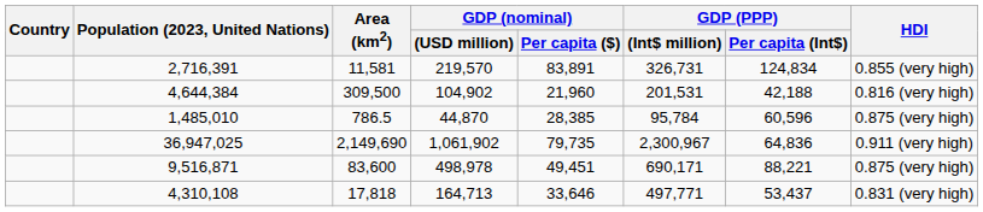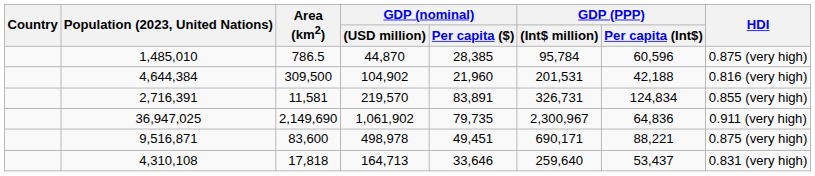rows swapped: 1,485,010 <-> 2,716,391
4,310,108 | GDP (PPP) / (Int$ million): 497,771 -> 259,640
